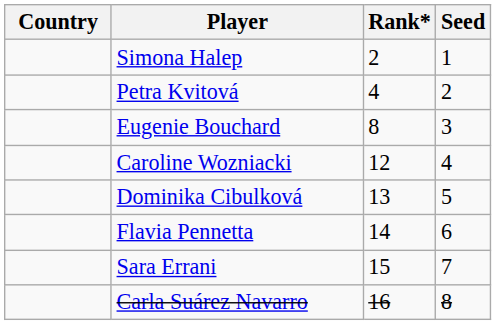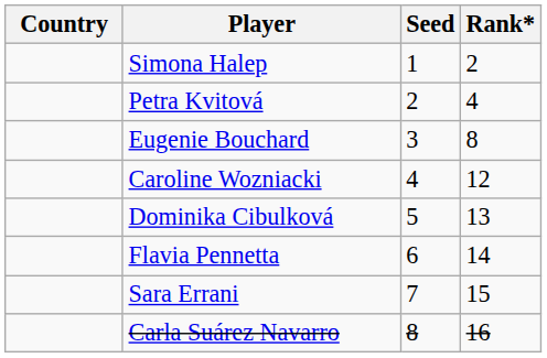columns swapped: Rank* <-> Seed
